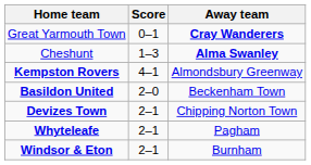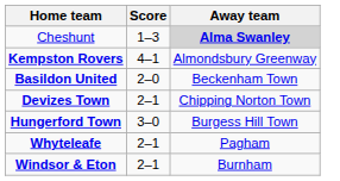- row: Great Yarmouth Town | 0–1 | Cray Wanderers
Cheshunt | Away team: no background -> lightgrey background
+ row: Hungerford Town | 3–0 | Burgess Hill Town
